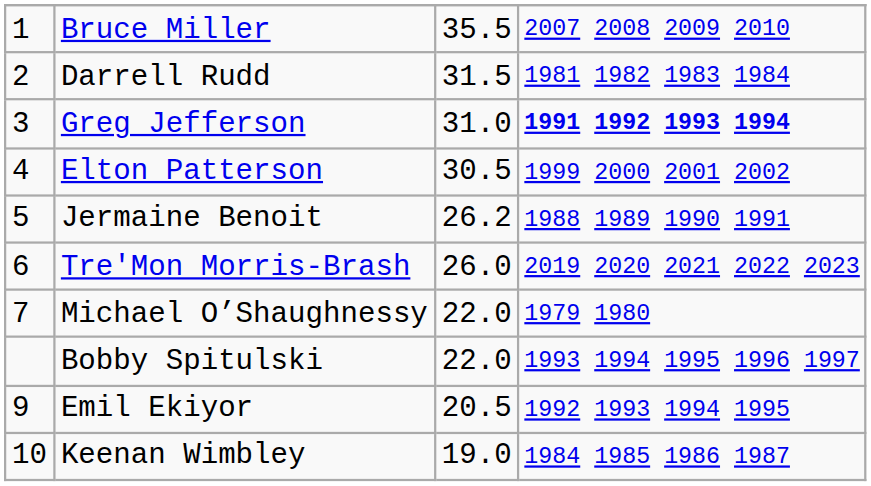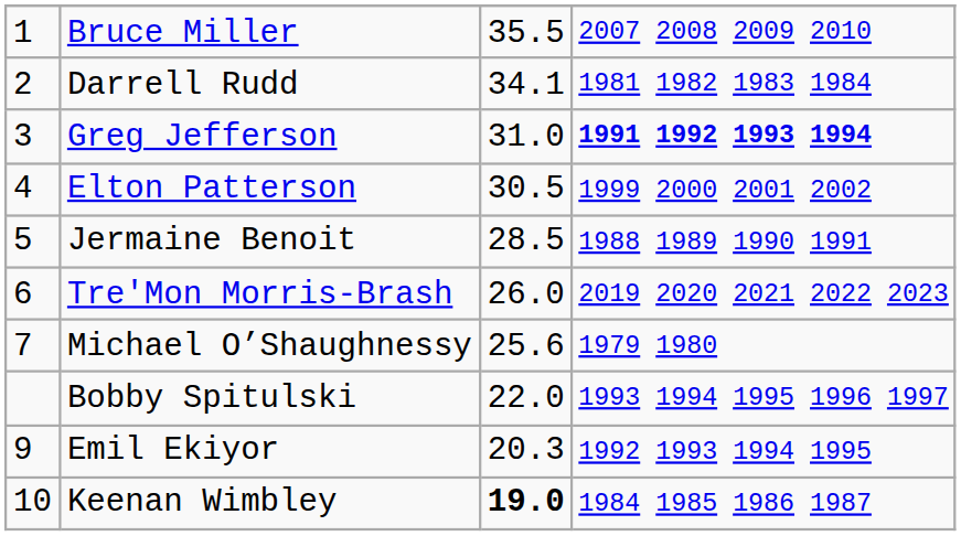Darrell Rudd | column 3: 31.5 -> 34.1
Jermaine Benoit | column 3: 26.2 -> 28.5
Michael O’Shaughnessy | column 3: 22.0 -> 25.6
Emil Ekiyor | column 3: 20.5 -> 20.3
Keenan Wimbley | column 3: normal -> bold
